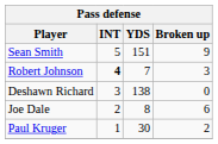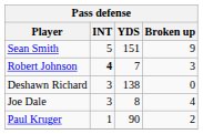Joe Dale | INT: 2 -> 3
Joe Dale | Broken up: 6 -> 4
Paul Kruger | YDS: 30 -> 90
